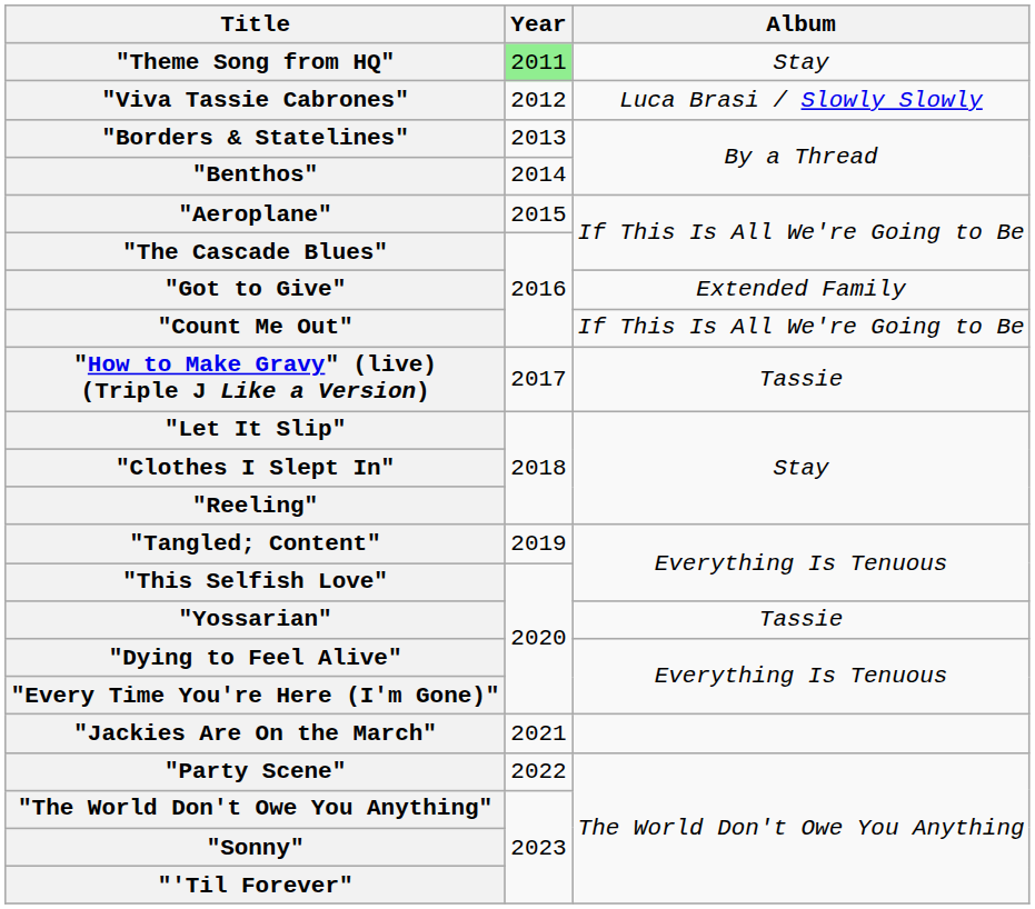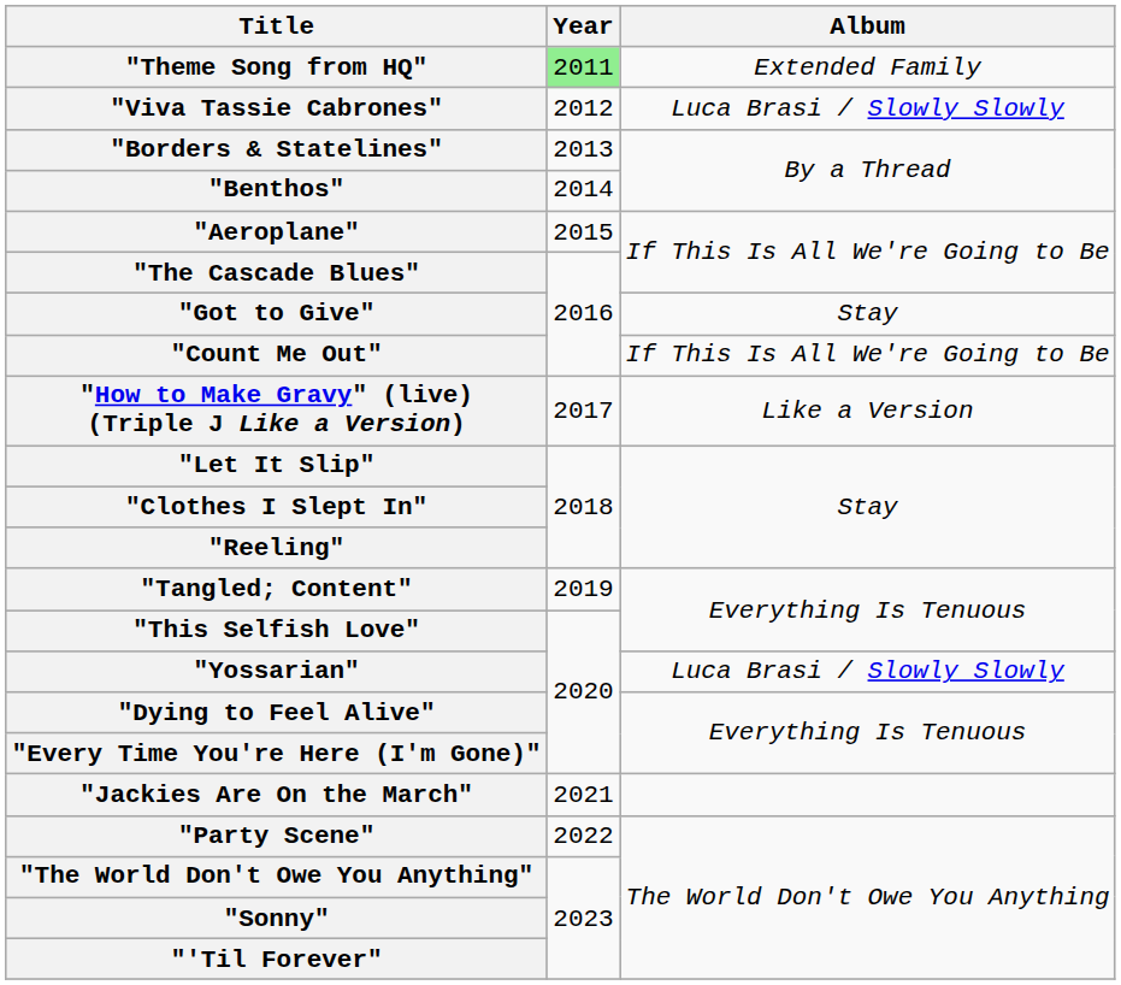"Theme Song from HQ" | Album: Stay -> Extended Family
"Got to Give" | Album: Extended Family -> Stay
"How to Make Gravy" (live) (Triple J Like a Version) | Album: Tassie -> Like a Version
"Yossarian" | Album: Tassie -> Luca Brasi / Slowly Slowly
